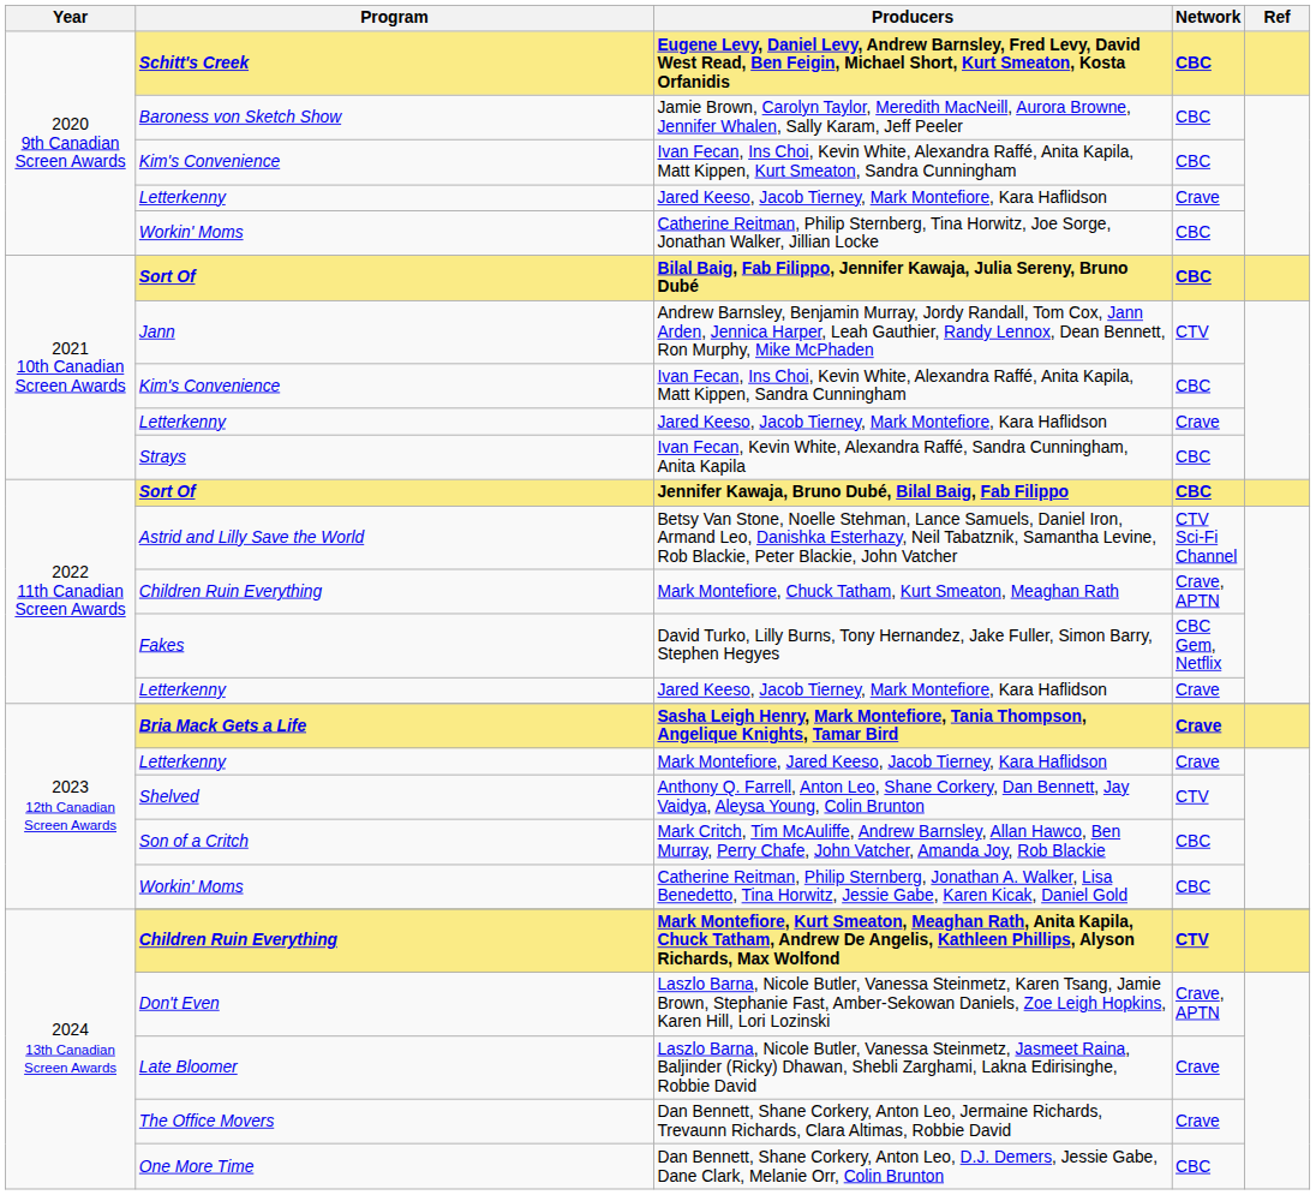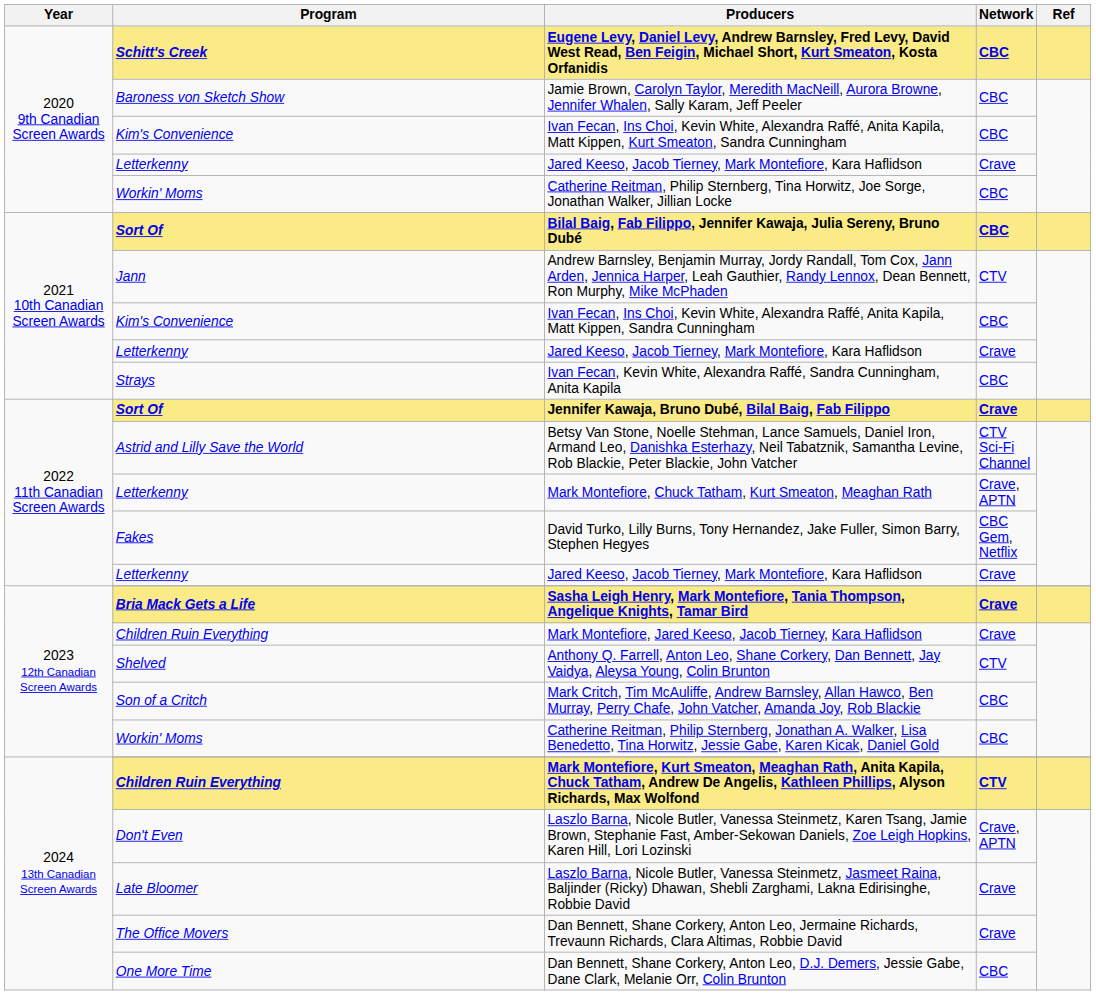Jennifer Kawaja, Bruno Dubé, Bilal Baig, Fab Filippo | Network: CBC -> Crave
Mark Montefiore, Chuck Tatham, Kurt Smeaton, Meaghan Rath | Program: Children Ruin Everything -> Letterkenny
Mark Montefiore, Jared Keeso, Jacob Tierney, Kara Haflidson | Program: Letterkenny -> Children Ruin Everything
